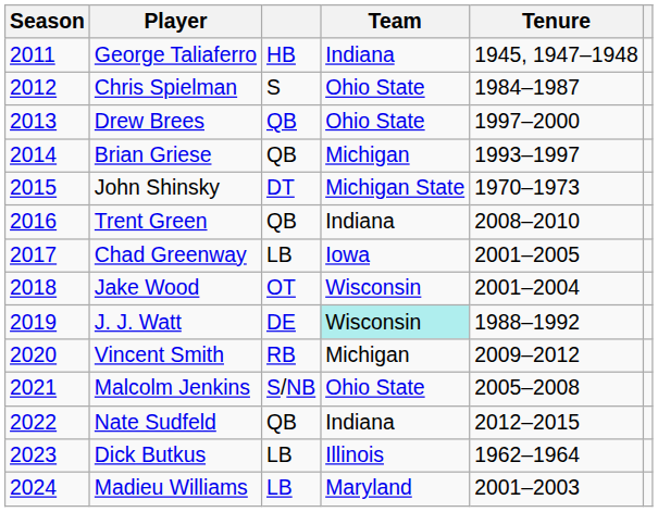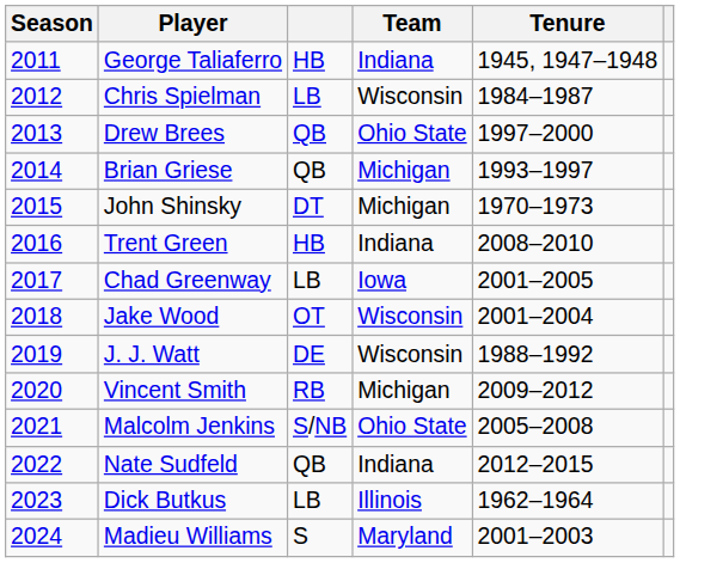Chris Spielman | column 3: S -> LB
Chris Spielman | Team: Ohio State -> Wisconsin
John Shinsky | Team: Michigan State -> Michigan
Trent Green | column 3: QB -> HB
J. J. Watt | Team: paleturquoise background -> no background
Madieu Williams | column 3: LB -> S
